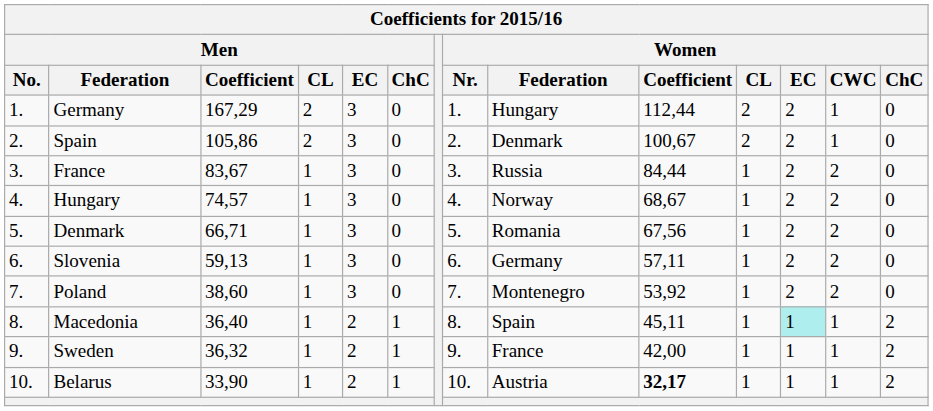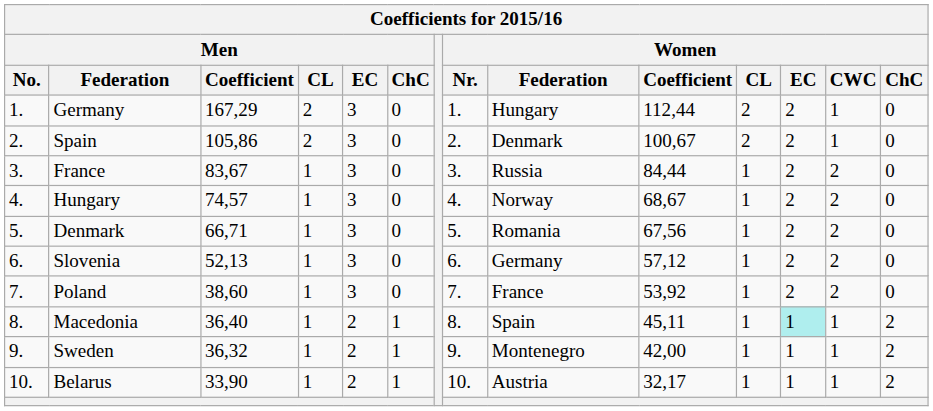Slovenia | Men / Coefficient: 59,13 -> 52,13
Slovenia | Women / Coefficient: 57,11 -> 57,12
Poland | Women / Federation: Montenegro -> France
Sweden | Women / Federation: France -> Montenegro
Belarus | Women / Coefficient: bold -> normal
